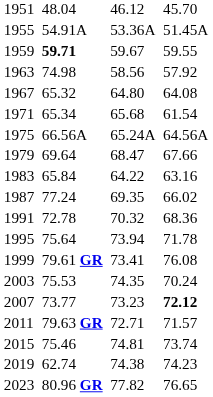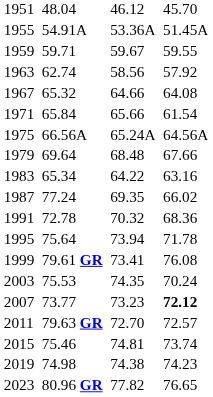1959 | column 3: bold -> normal
1963 | column 3: 74.98 -> 62.74
1967 | column 5: 64.80 -> 64.66
1971 | column 3: 65.34 -> 65.84
1971 | column 5: 65.68 -> 65.66
1979 | column 5: 68.47 -> 68.48
1983 | column 3: 65.84 -> 65.34
2011 | column 5: 72.71 -> 72.70
2011 | column 7: 71.57 -> 72.57
2019 | column 3: 62.74 -> 74.98
